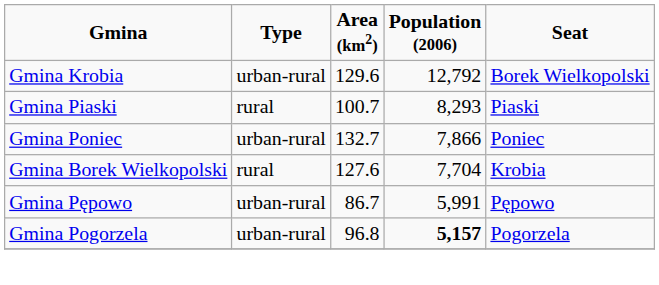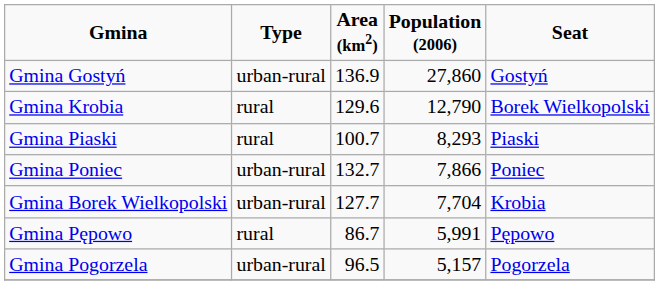+ row: Gmina Gostyń | urban-rural | 136.9 | 27,860 | Gostyń
Gmina Krobia | Type: urban-rural -> rural
Gmina Krobia | Population (2006): 12,792 -> 12,790
Gmina Borek Wielkopolski | Type: rural -> urban-rural
Gmina Borek Wielkopolski | Area (km2): 127.6 -> 127.7
Gmina Pępowo | Type: urban-rural -> rural
Gmina Pogorzela | Area (km2): 96.8 -> 96.5
Gmina Pogorzela | Population (2006): bold -> normal
